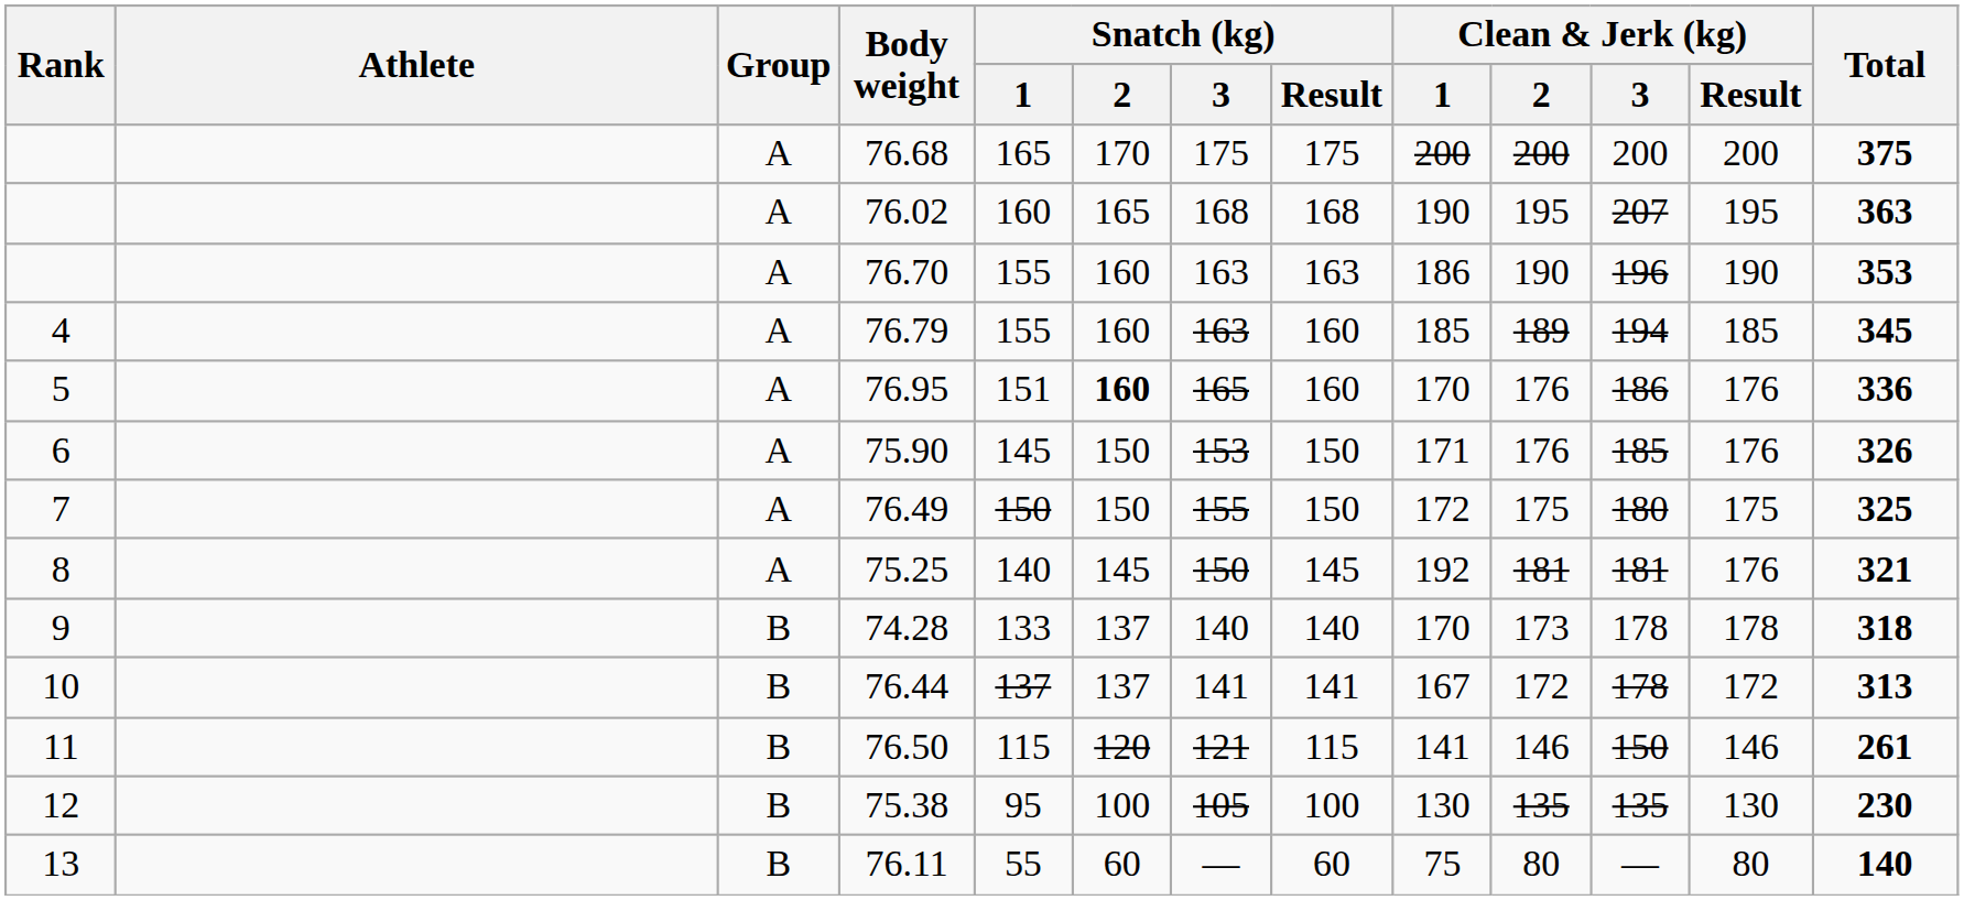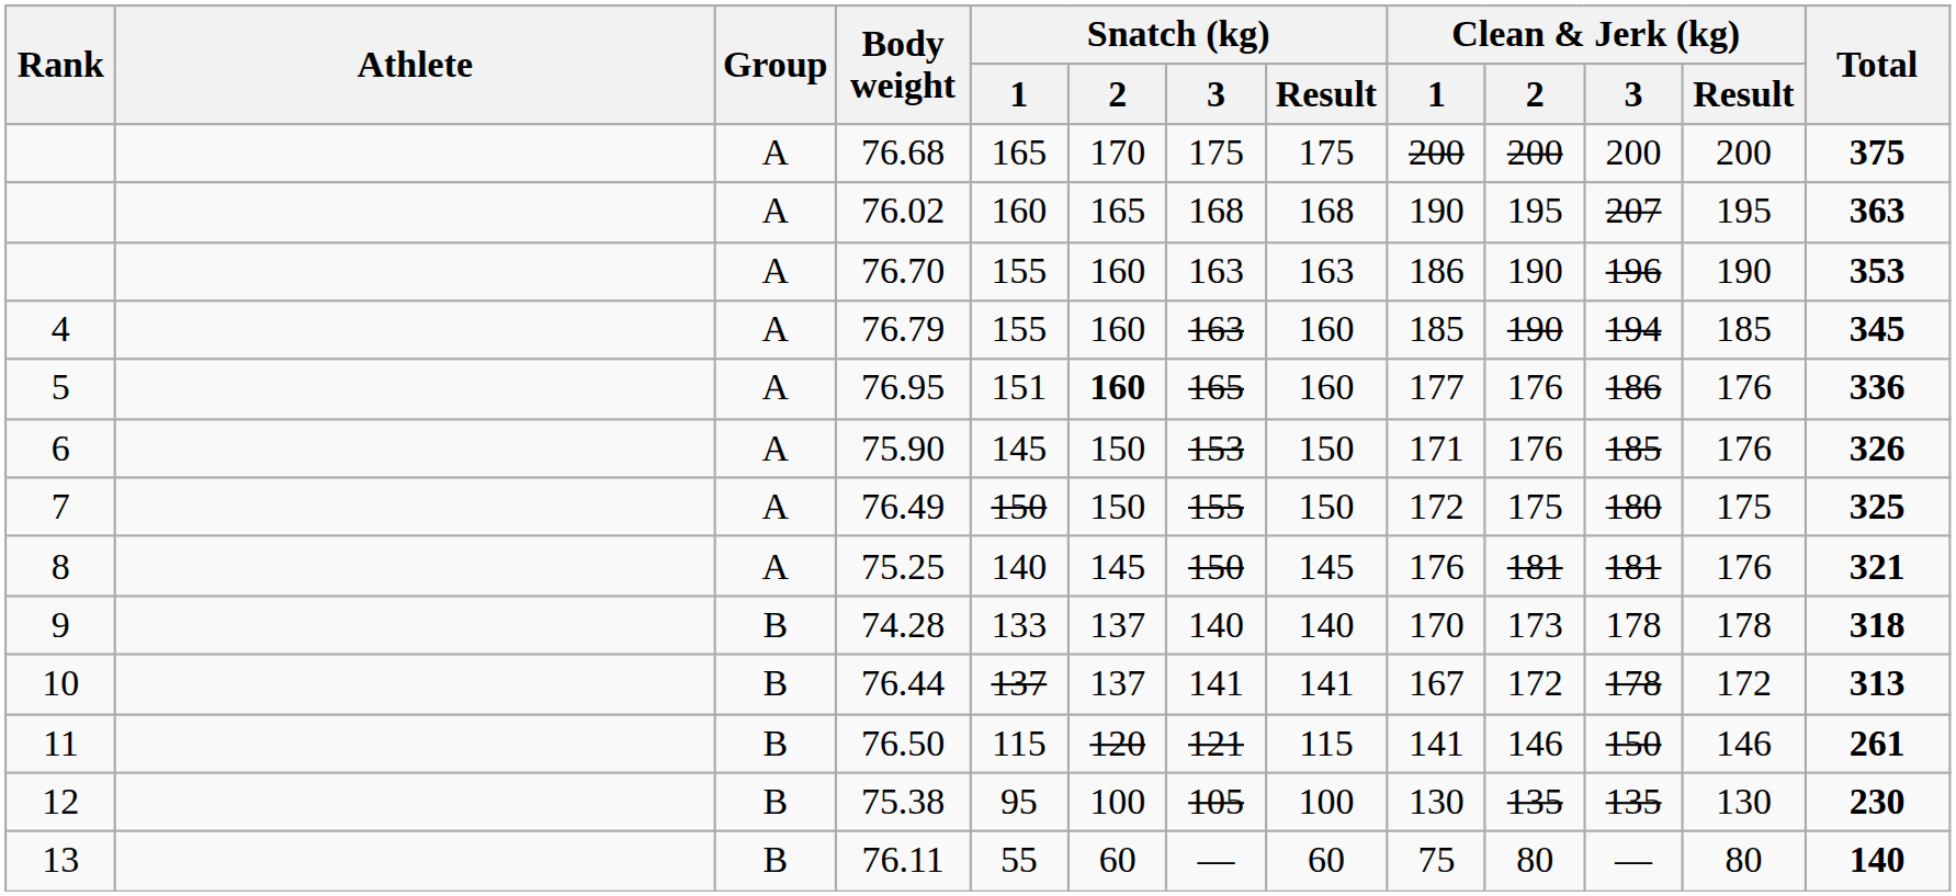76.79 | Clean & Jerk (kg) / 2: 189 -> 190
76.95 | Clean & Jerk (kg) / 1: 170 -> 177
75.25 | Clean & Jerk (kg) / 1: 192 -> 176
